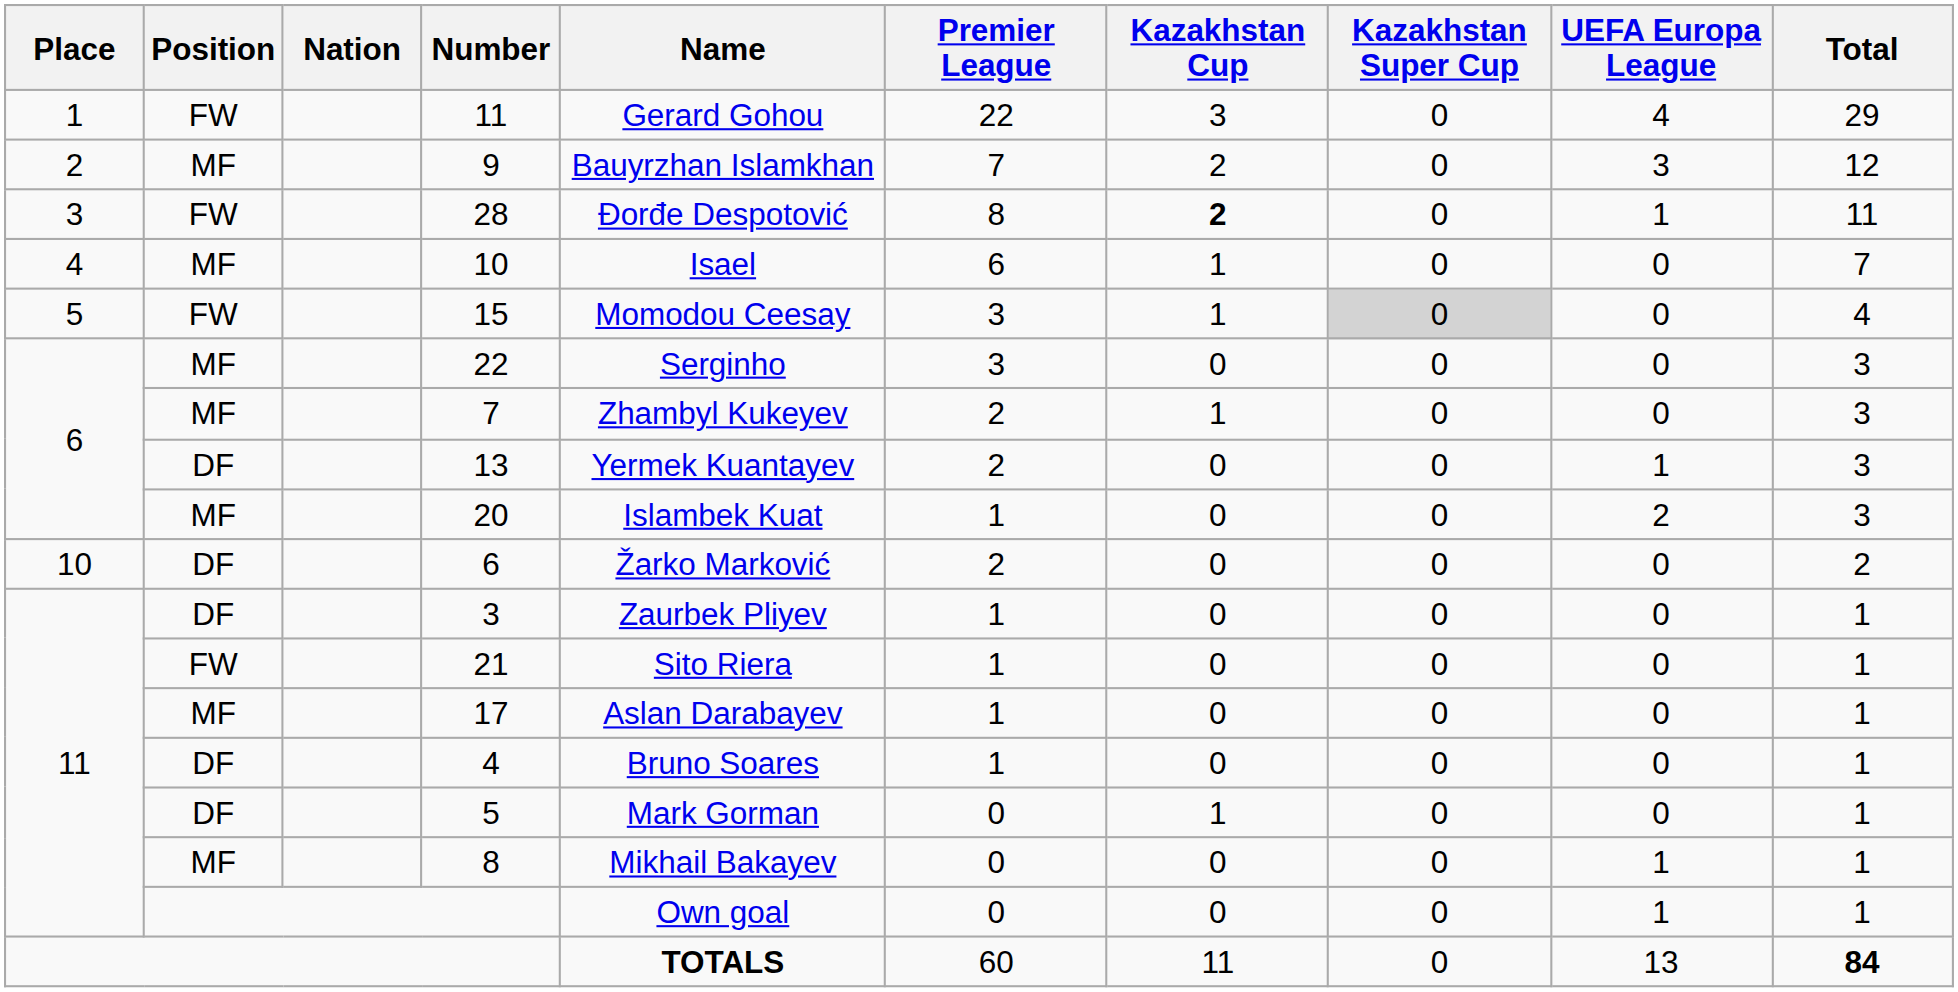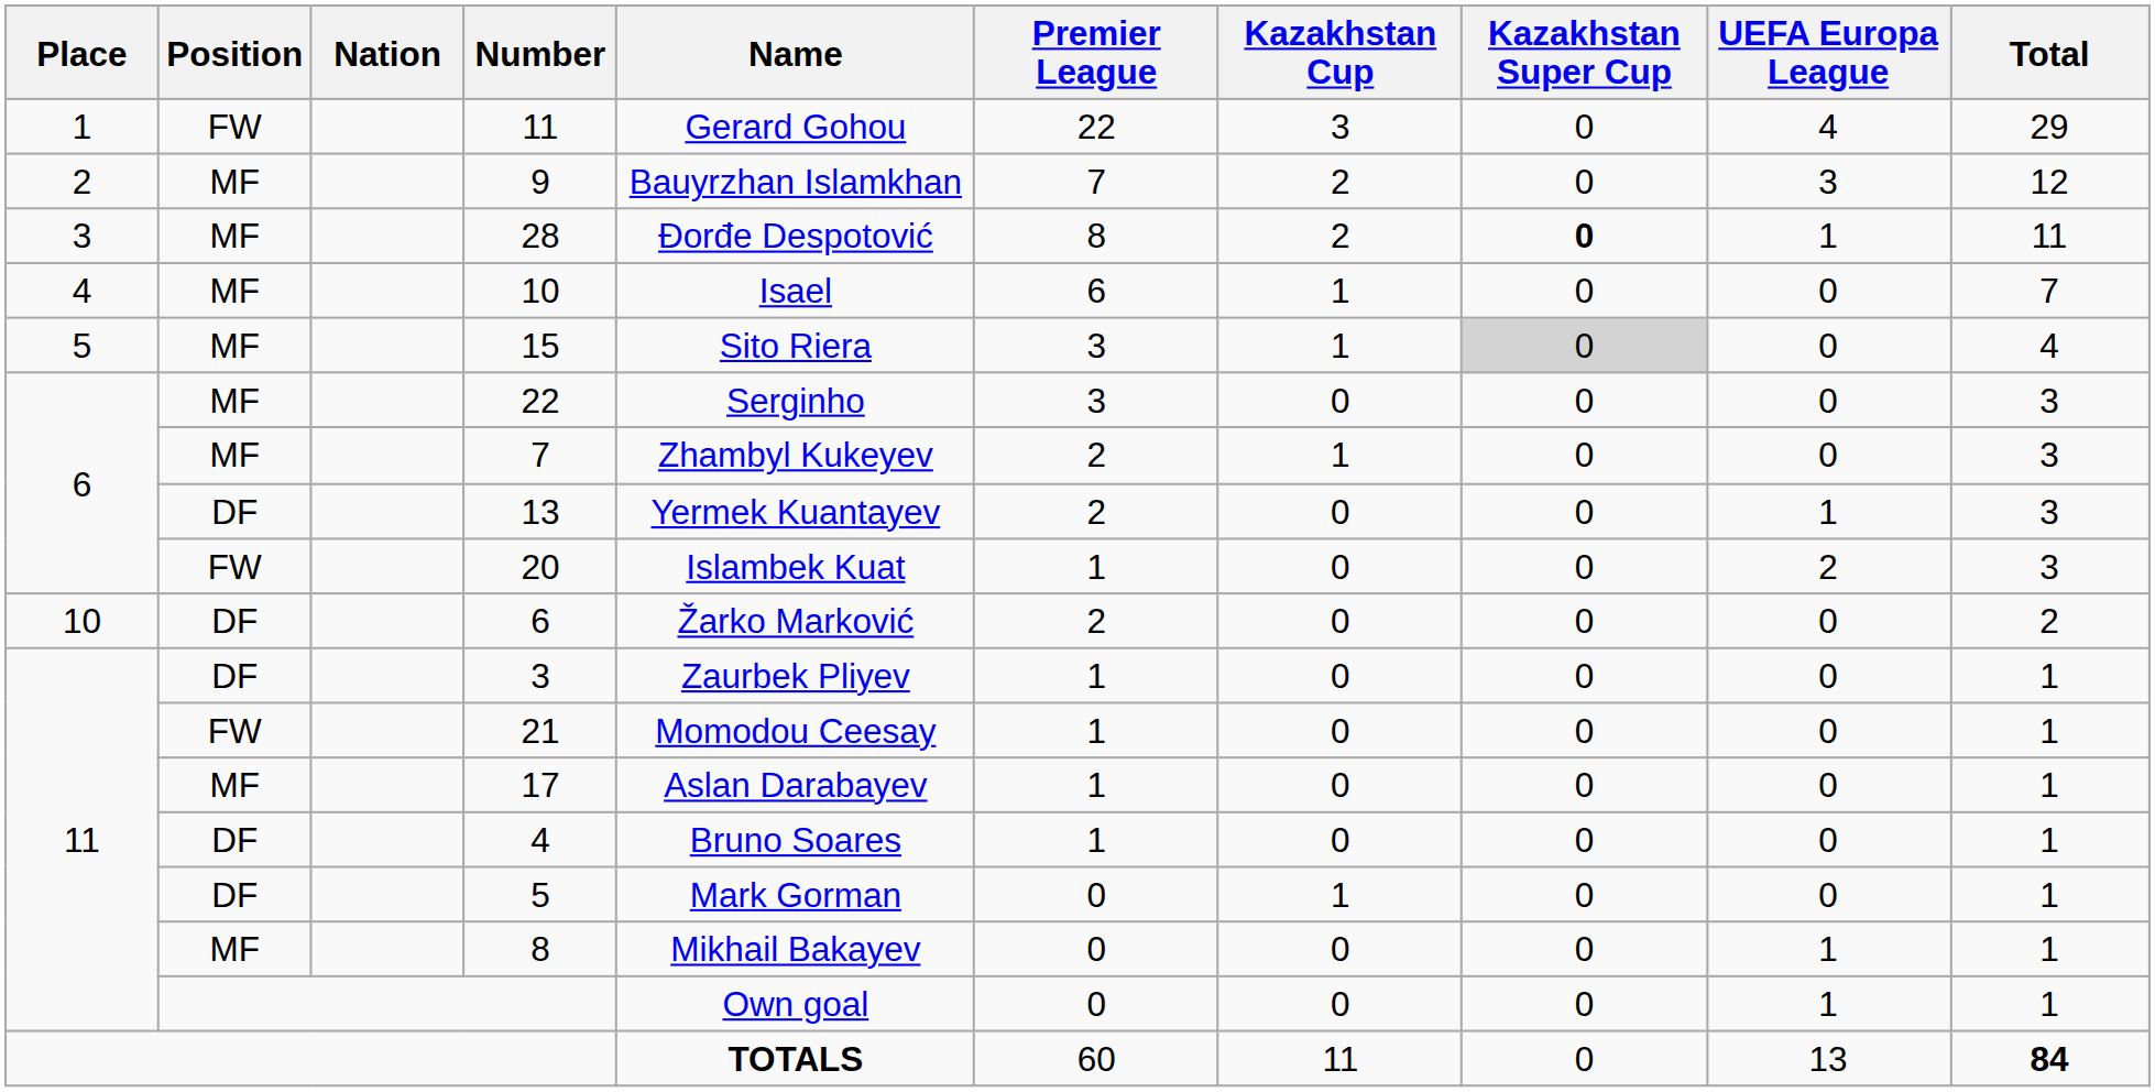28 | Position: FW -> MF
28 | Kazakhstan Cup: bold -> normal
28 | Kazakhstan Super Cup: normal -> bold
15 | Position: FW -> MF
15 | Name: Momodou Ceesay -> Sito Riera
20 | Position: MF -> FW
21 | Name: Sito Riera -> Momodou Ceesay
